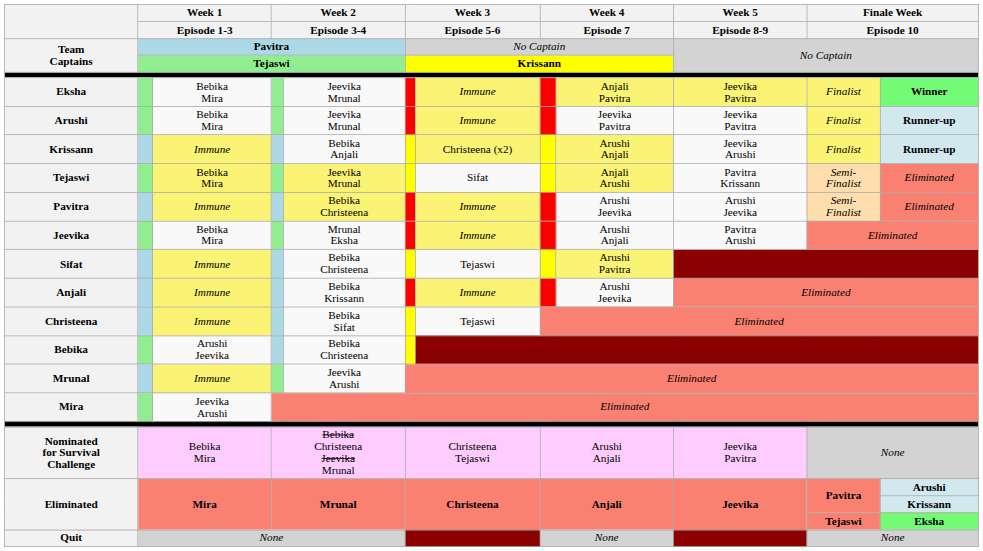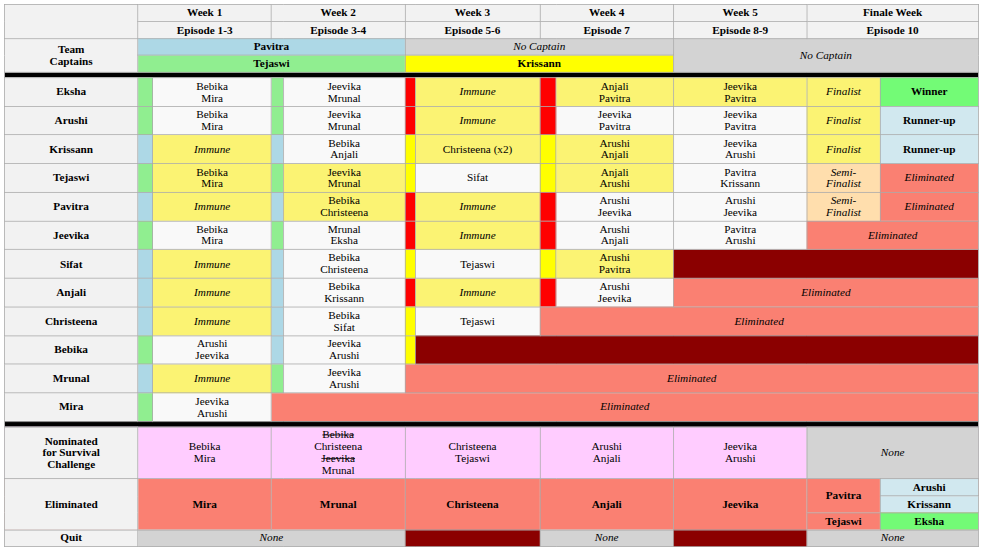Bebika | column 5: Bebika Christeena -> Jeevika Arushi
Nominated for Survival Challenge | Week 5 / Episode 8-9: Jeevika Pavitra -> Jeevika Arushi
